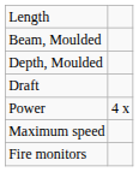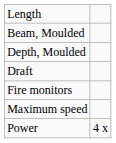rows swapped: Power <-> Fire monitors
